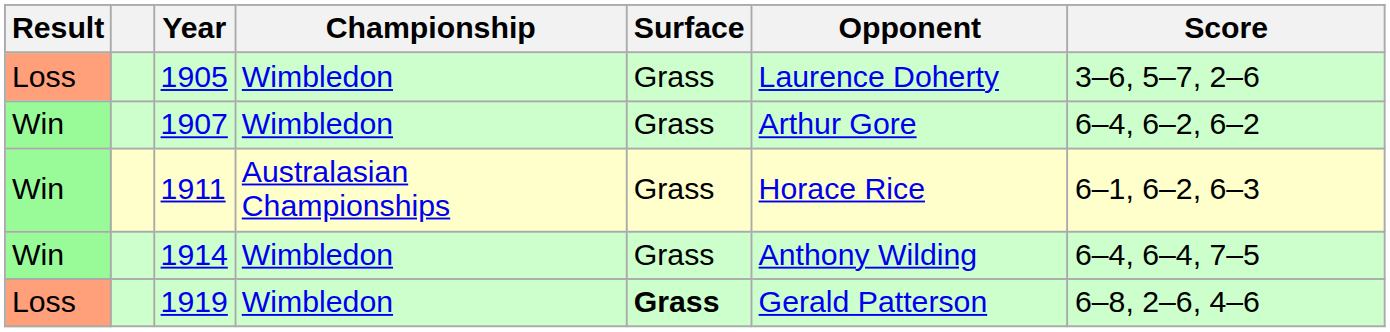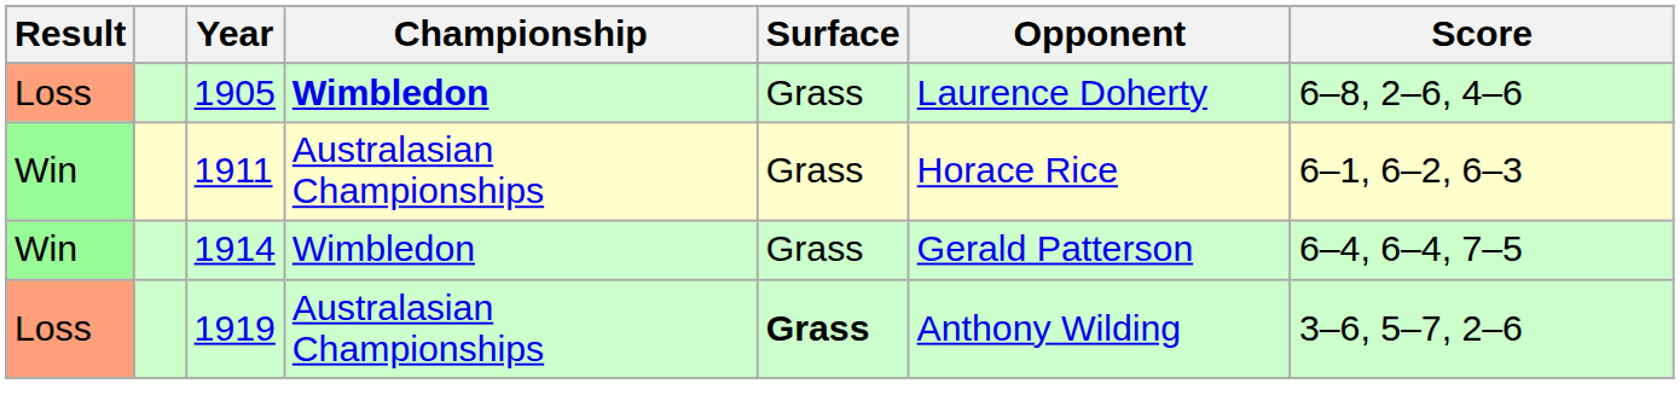1905 | Championship: normal -> bold
1905 | Score: 3–6, 5–7, 2–6 -> 6–8, 2–6, 4–6
- row: Win | 1907 | Wimbledon | Grass | Arthur Gore | 6–4, 6–2, 6–2
1914 | Opponent: Anthony Wilding -> Gerald Patterson
1919 | Championship: Wimbledon -> Australasian Championships
1919 | Opponent: Gerald Patterson -> Anthony Wilding
1919 | Score: 6–8, 2–6, 4–6 -> 3–6, 5–7, 2–6
